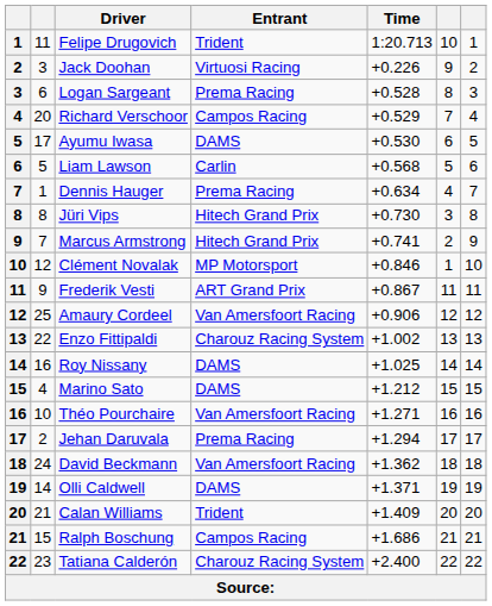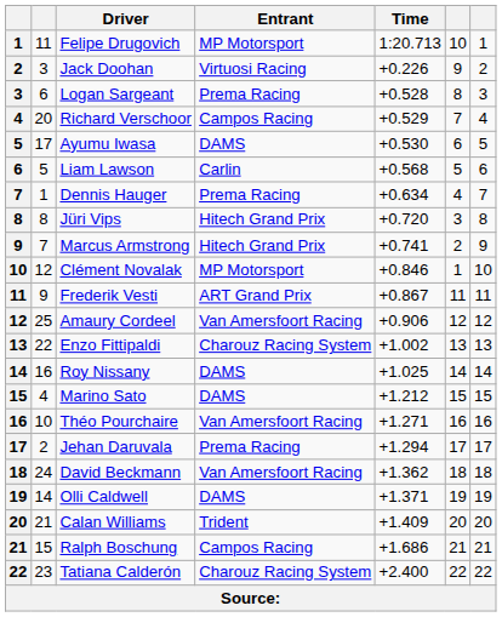Felipe Drugovich | Entrant: Trident -> MP Motorsport
Jüri Vips | Time: +0.730 -> +0.720
